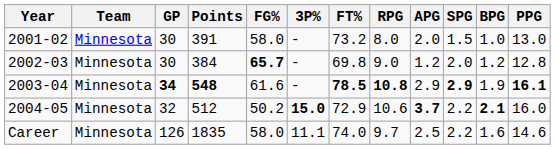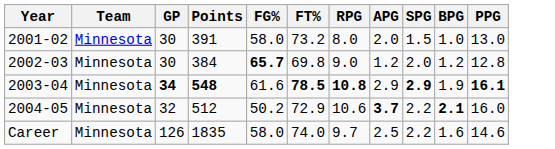- column: 3P% | - | - | - | 15.0 | 11.1
